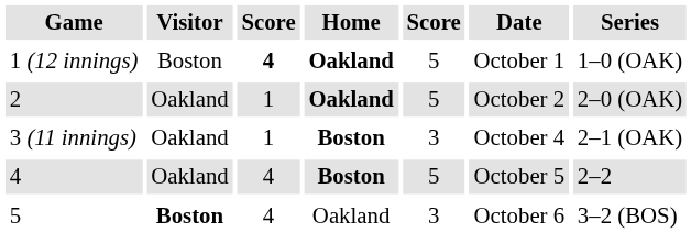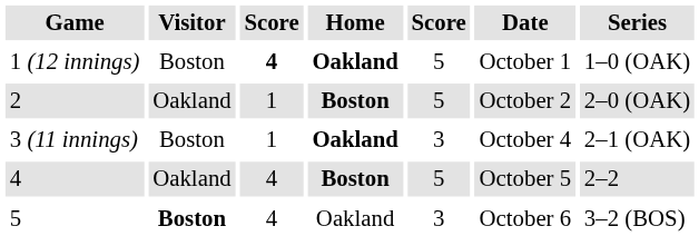2 | Home: Oakland -> Boston
3 (11 innings) | Visitor: Oakland -> Boston
3 (11 innings) | Home: Boston -> Oakland
